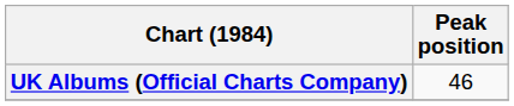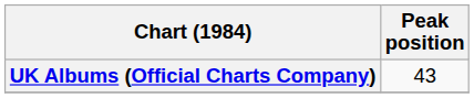UK Albums (Official Charts Company) | Peak position: 46 -> 43
